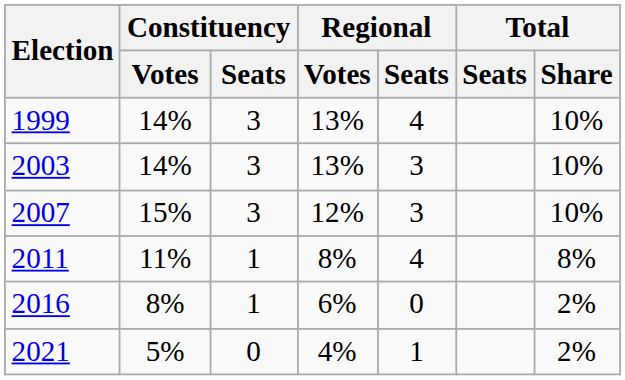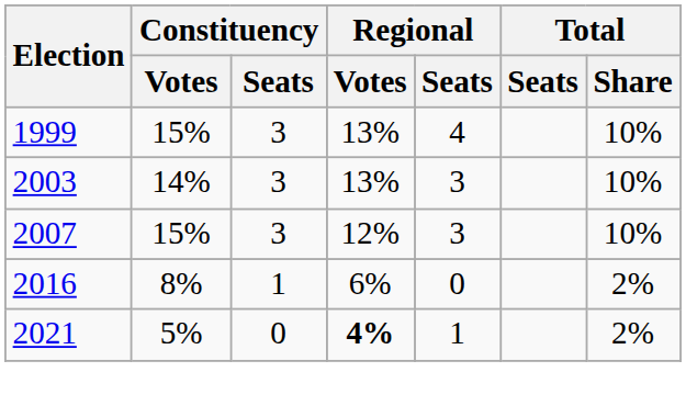1999 | Constituency / Votes: 14% -> 15%
- row: 2011 | 11% | 1 | 8% | 4 | 8%
2021 | Regional / Votes: normal -> bold
